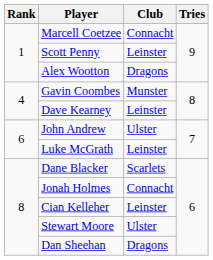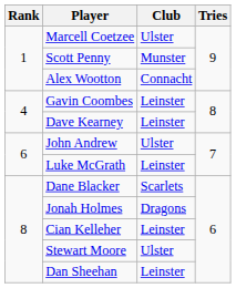Marcell Coetzee | Club: Connacht -> Ulster
Scott Penny | Club: Leinster -> Munster
Alex Wootton | Club: Dragons -> Connacht
Gavin Coombes | Club: Munster -> Leinster
Jonah Holmes | Club: Connacht -> Dragons
Dan Sheehan | Club: Dragons -> Leinster
